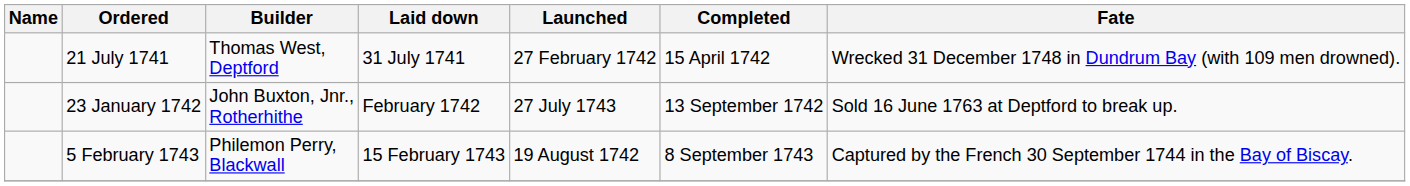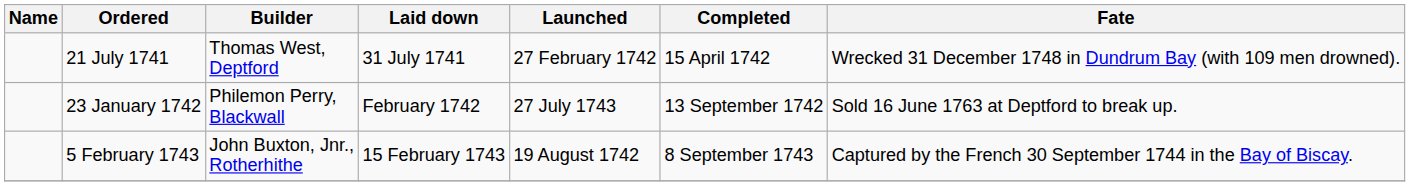23 January 1742 | Builder: John Buxton, Jnr., Rotherhithe -> Philemon Perry, Blackwall
5 February 1743 | Builder: Philemon Perry, Blackwall -> John Buxton, Jnr., Rotherhithe
